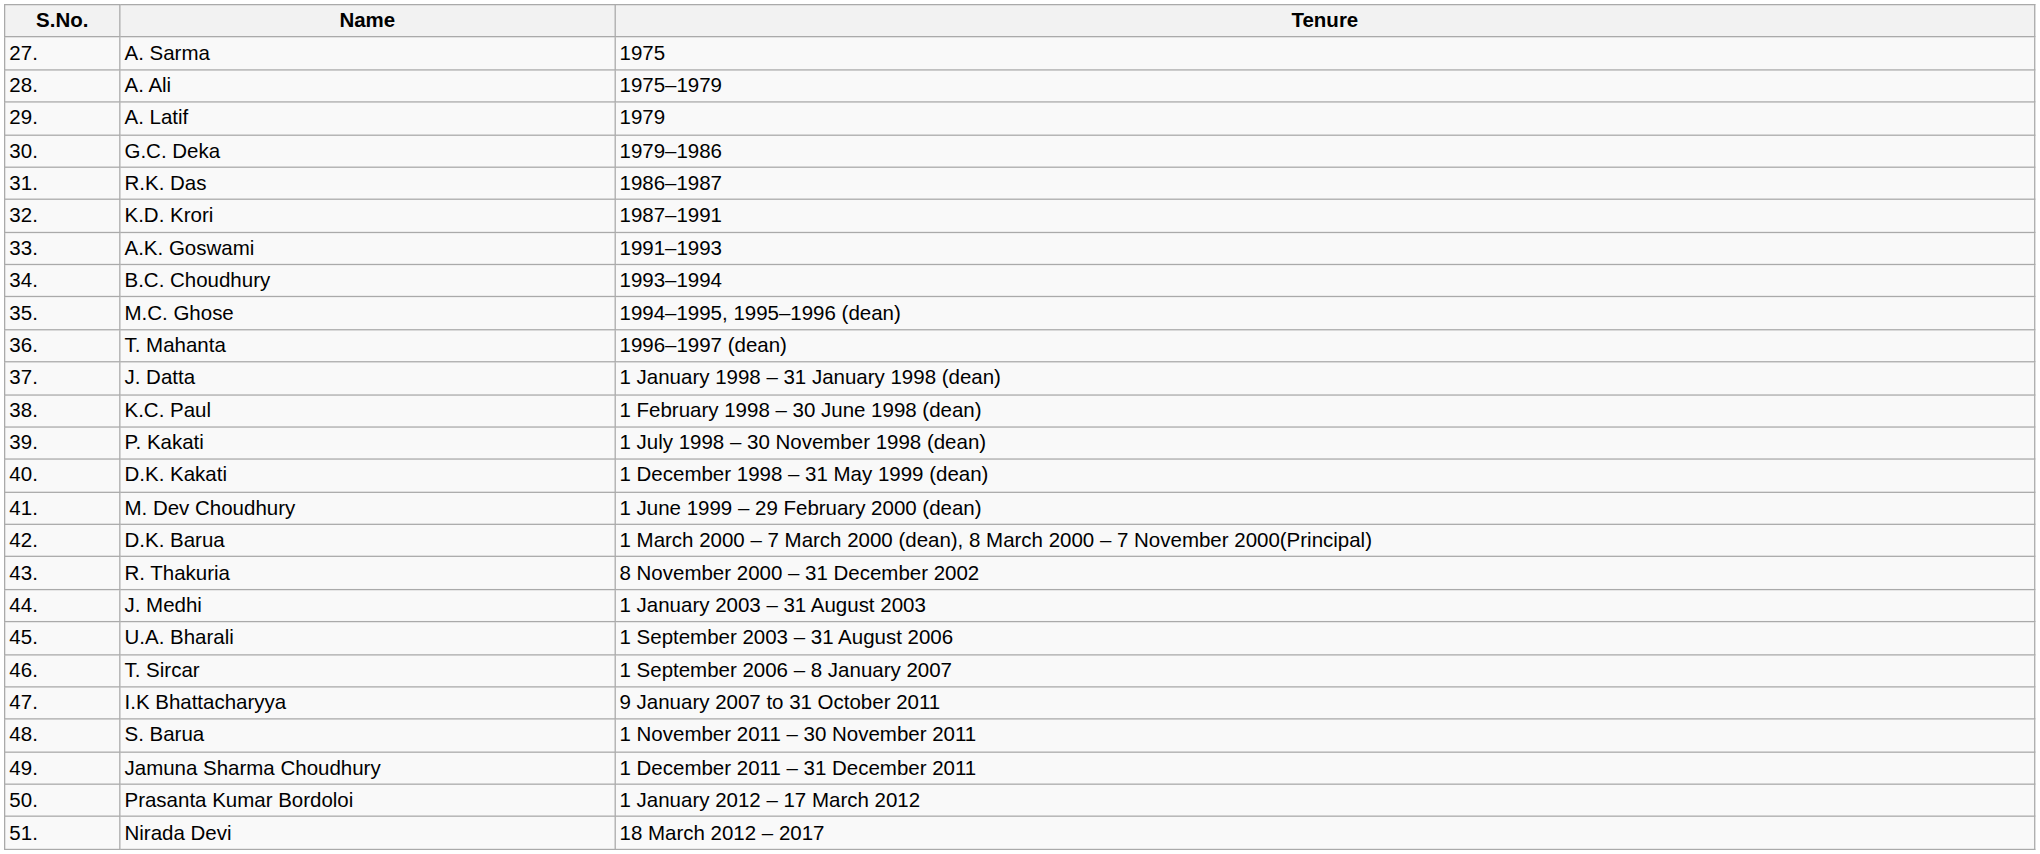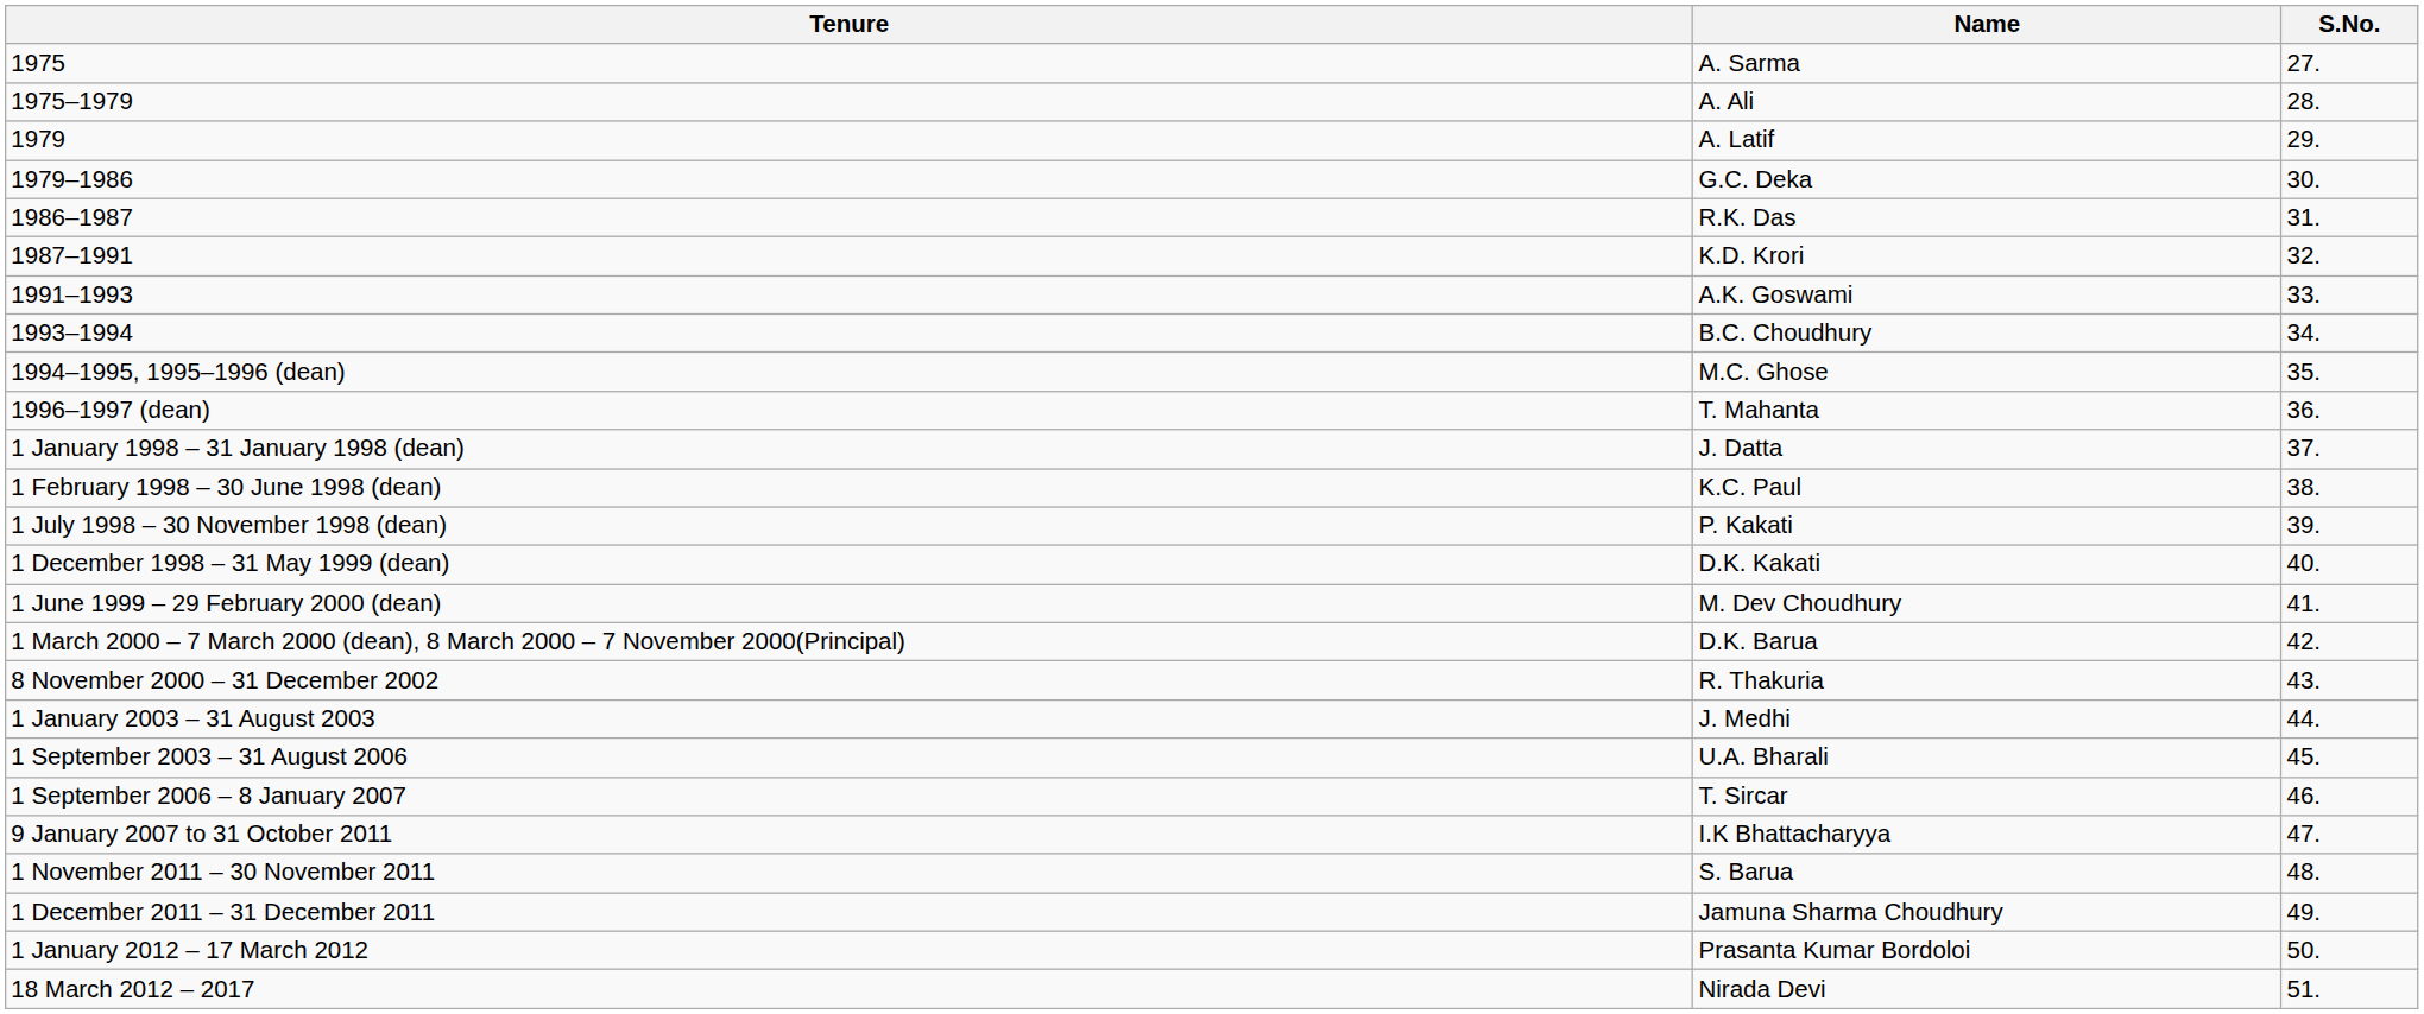columns swapped: S.No. <-> Tenure
